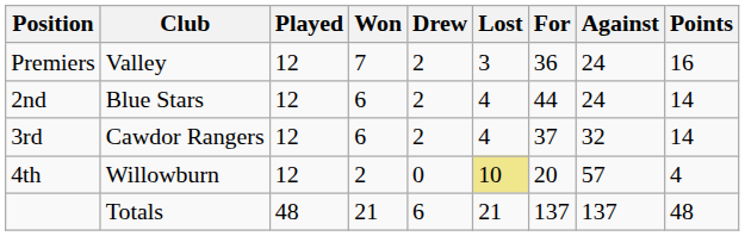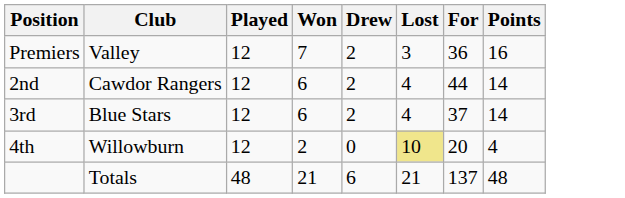- column: Against | 24 | 24 | 32 | 57 | 137
2nd | Club: Blue Stars -> Cawdor Rangers
3rd | Club: Cawdor Rangers -> Blue Stars
